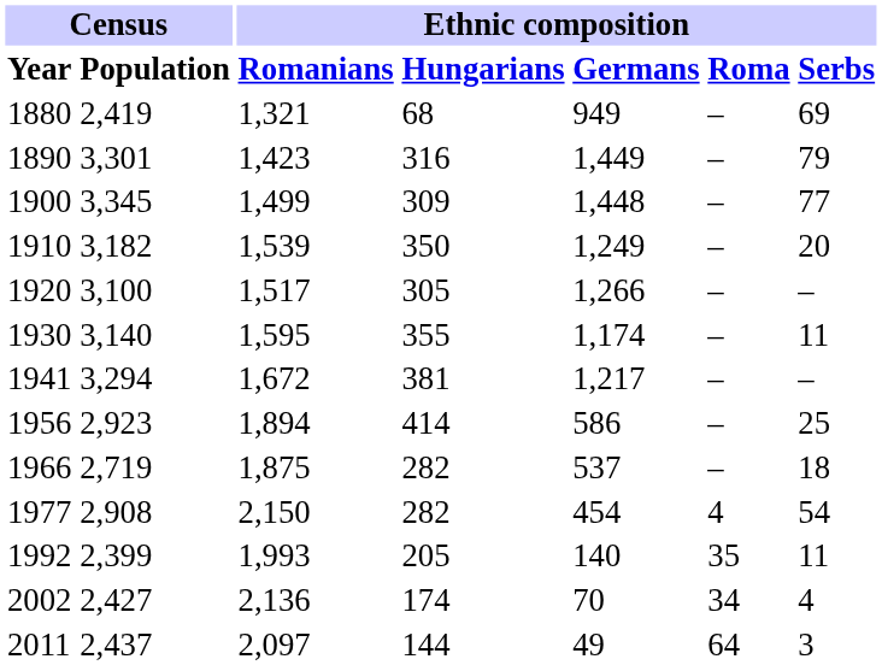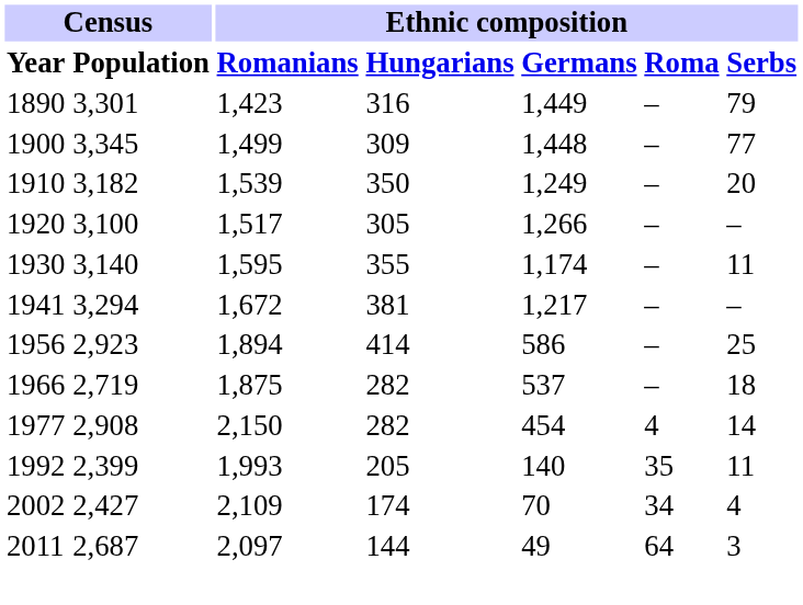- row: 1880 | 2,419 | 1,321 | 68 | 949 | – | 69
1977 | Ethnic composition / Serbs: 54 -> 14
2002 | Ethnic composition / Romanians: 2,136 -> 2,109
2011 | Census / Population: 2,437 -> 2,687
